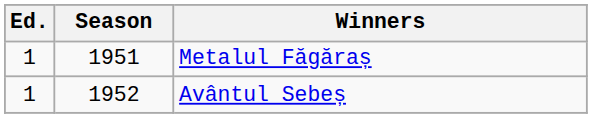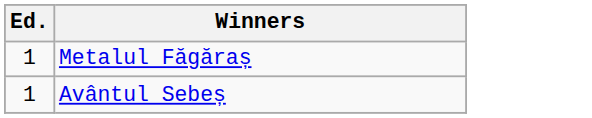- column: Season | 1951 | 1952
